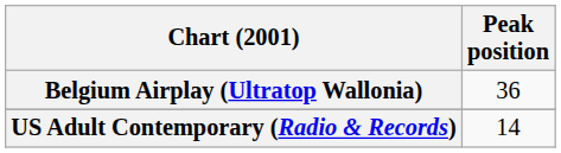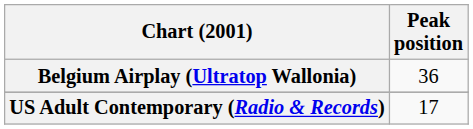US Adult Contemporary (Radio & Records) | Peak position: 14 -> 17
